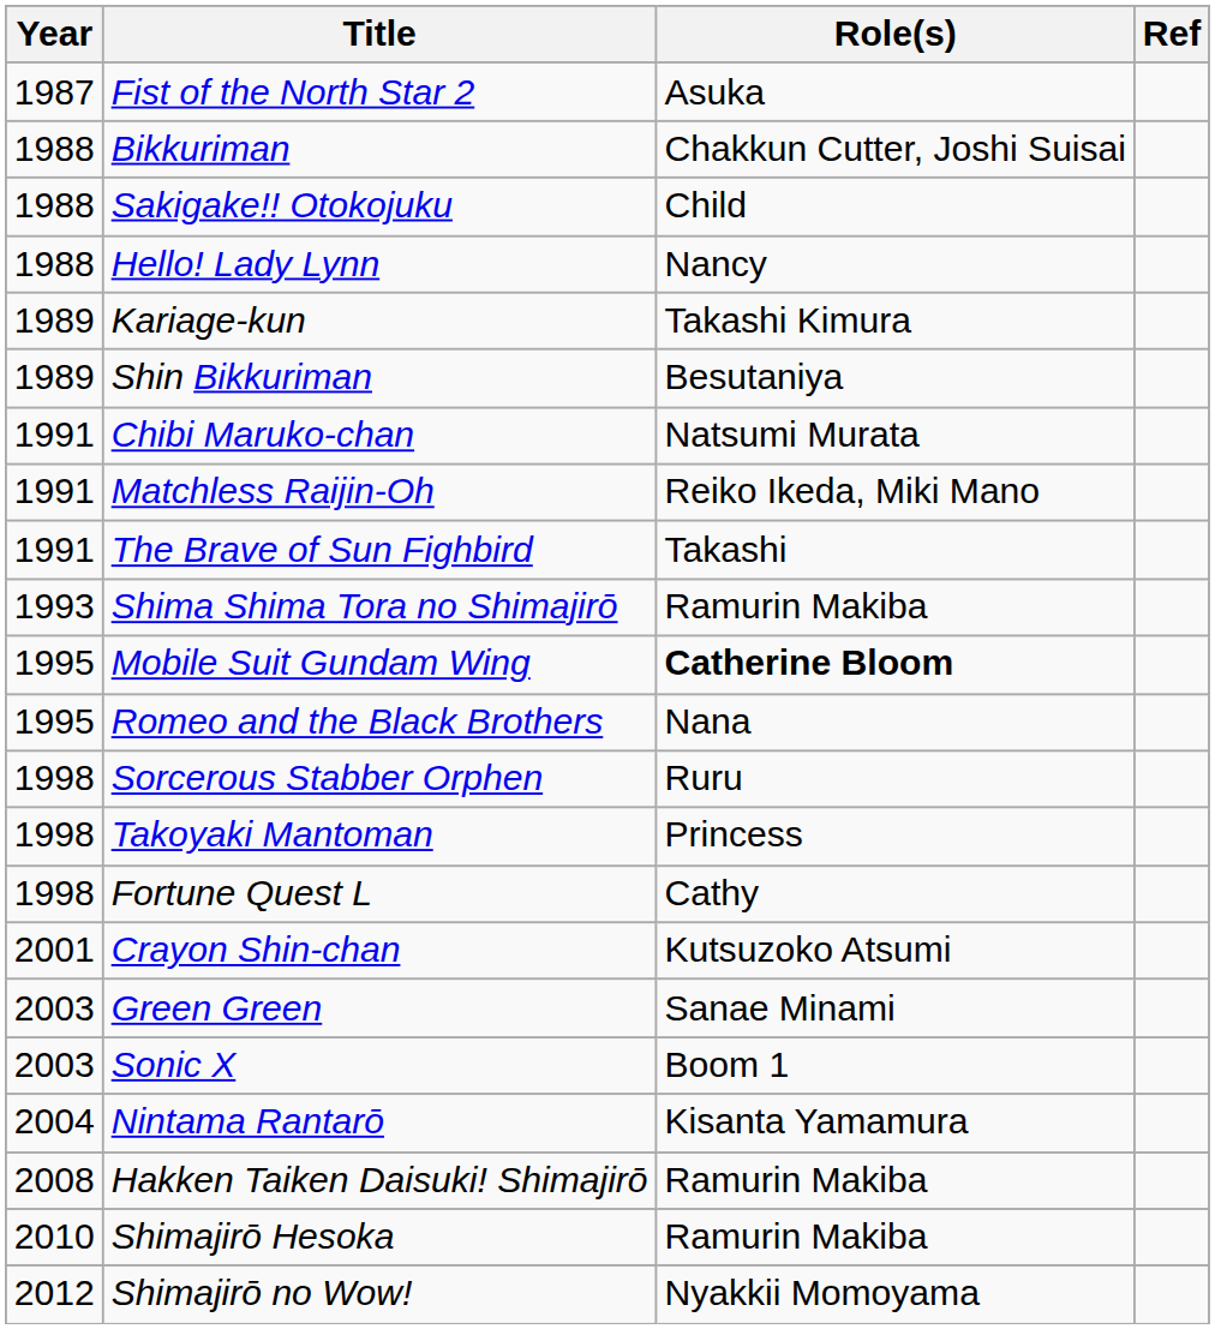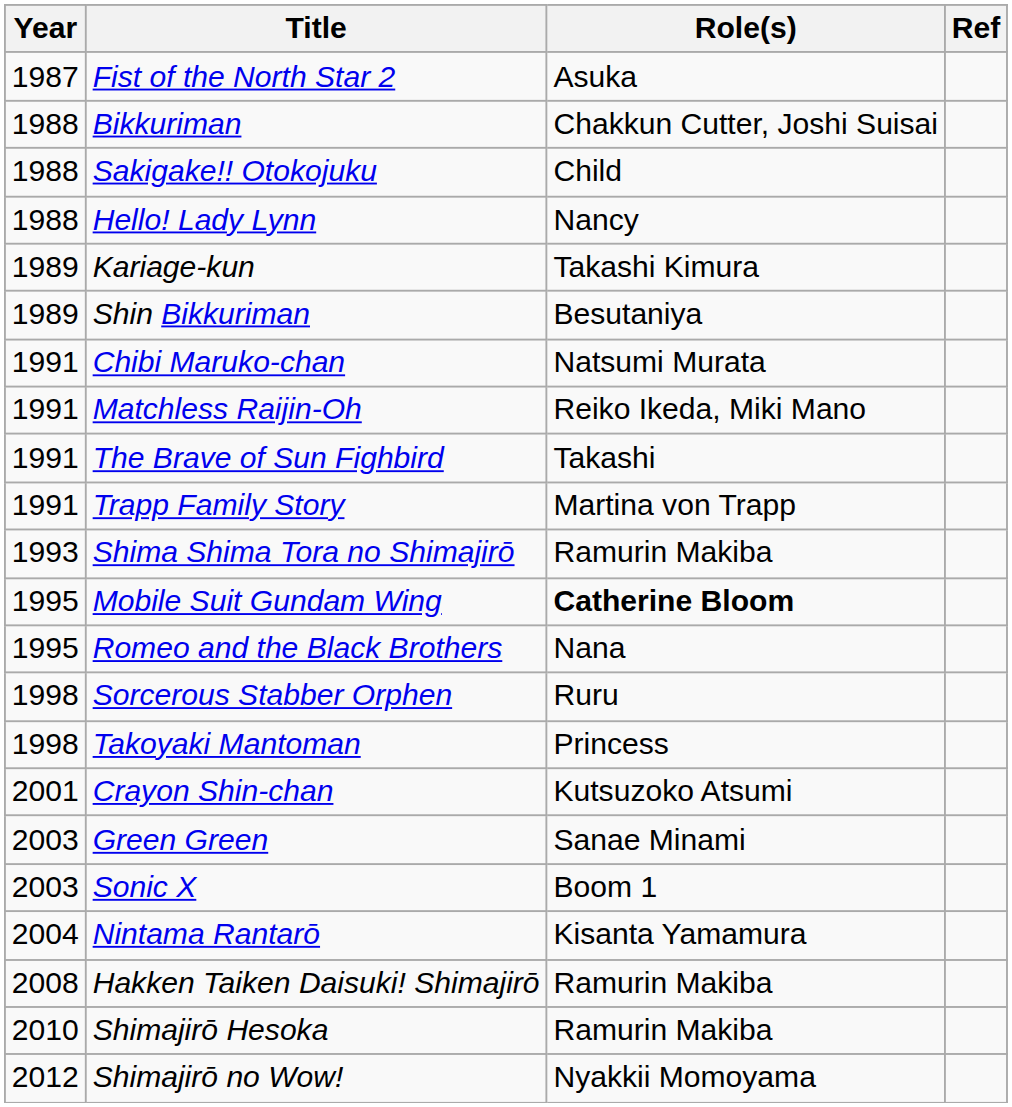+ row: 1991 | Trapp Family Story | Martina von Trapp
- row: 1998 | Fortune Quest L | Cathy
